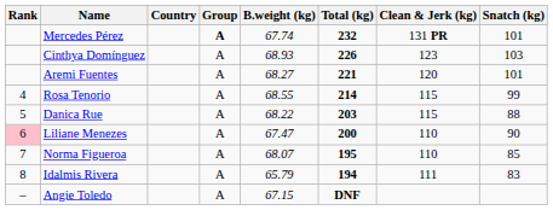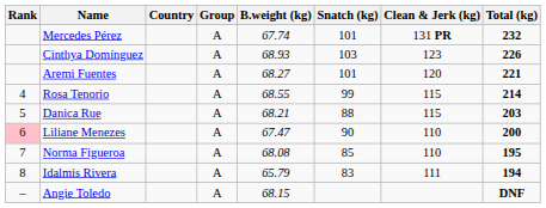columns swapped: Snatch (kg) <-> Total (kg)
Mercedes Pérez | Group: bold -> normal
Danica Rue | B.weight (kg): 68.22 -> 68.21
Norma Figueroa | B.weight (kg): 68.07 -> 68.08
Angie Toledo | B.weight (kg): 67.15 -> 68.15
